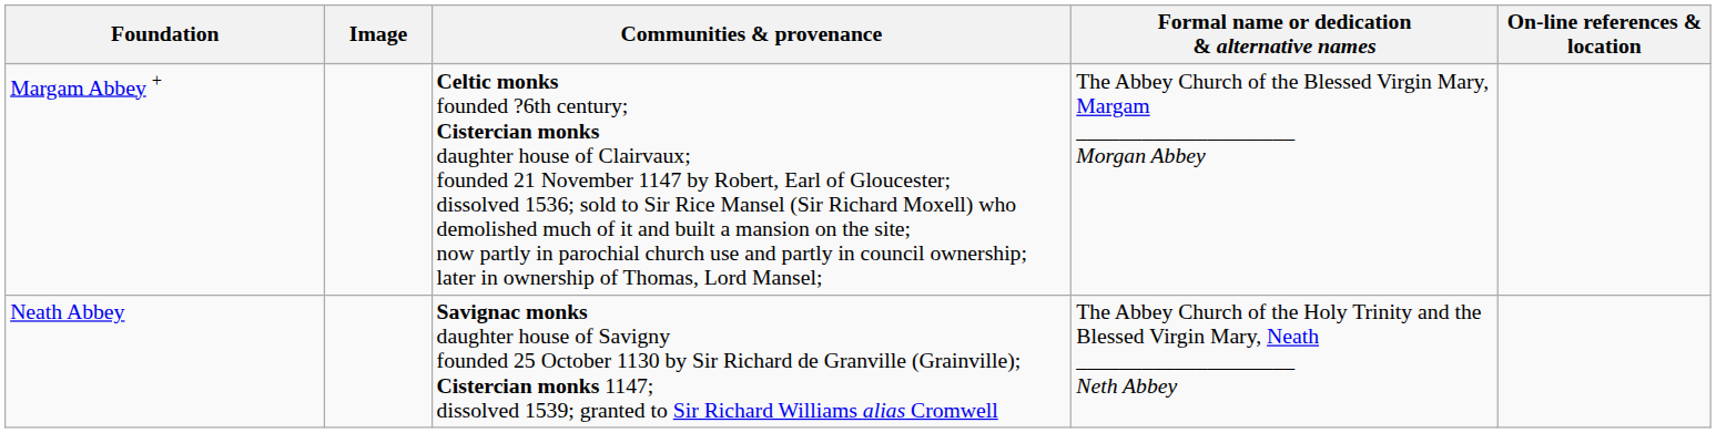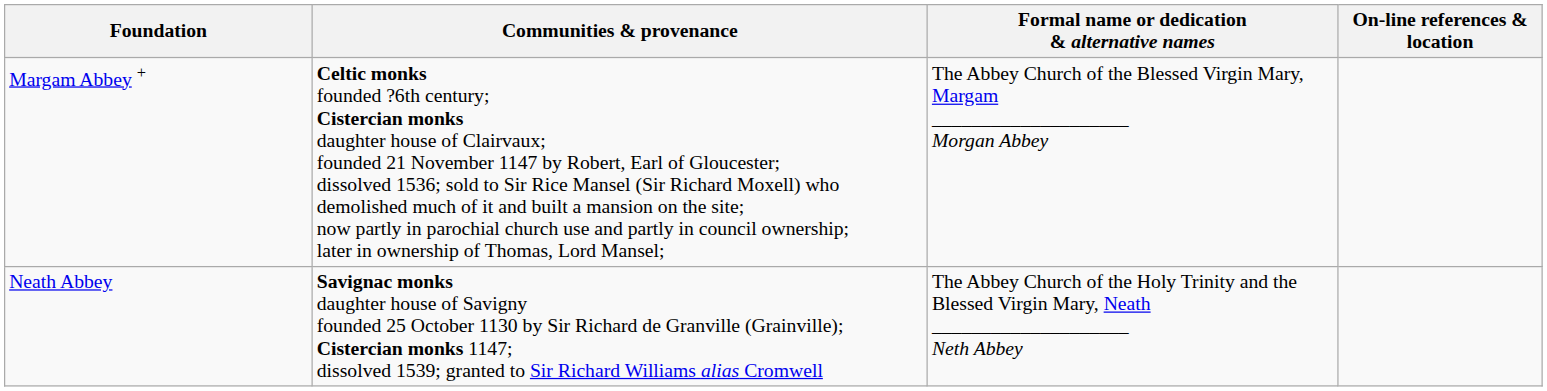- column: Image
